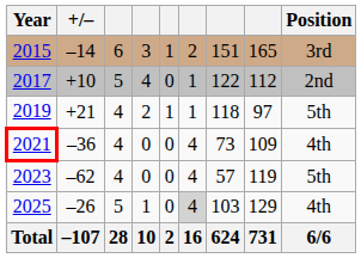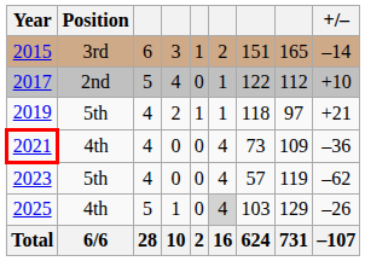columns swapped: Position <-> +/–
